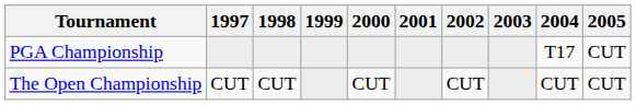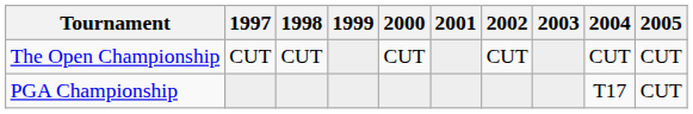rows swapped: The Open Championship <-> PGA Championship
